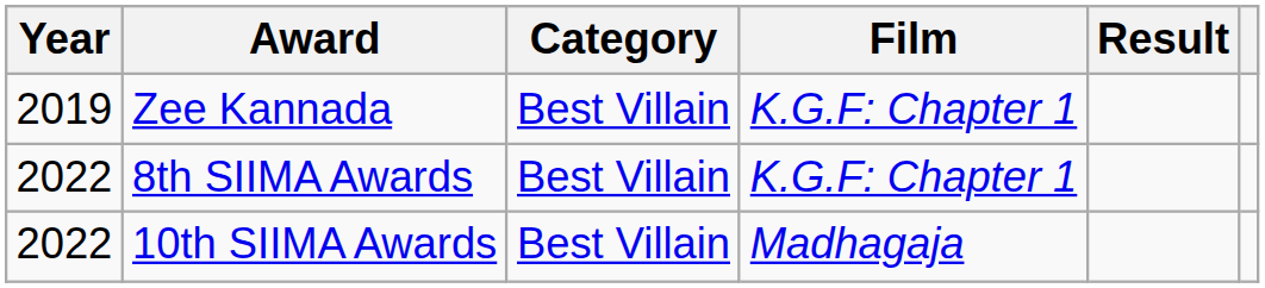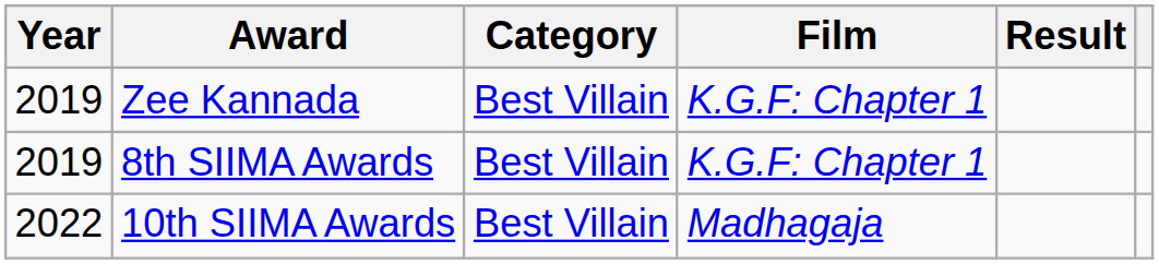8th SIIMA Awards | Year: 2022 -> 2019
